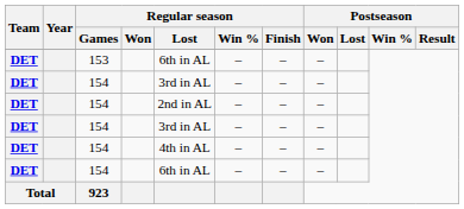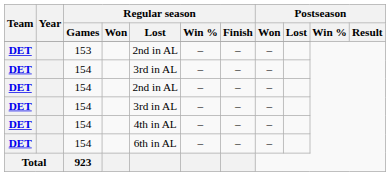153 | Regular season / Lost: 6th in AL -> 2nd in AL
